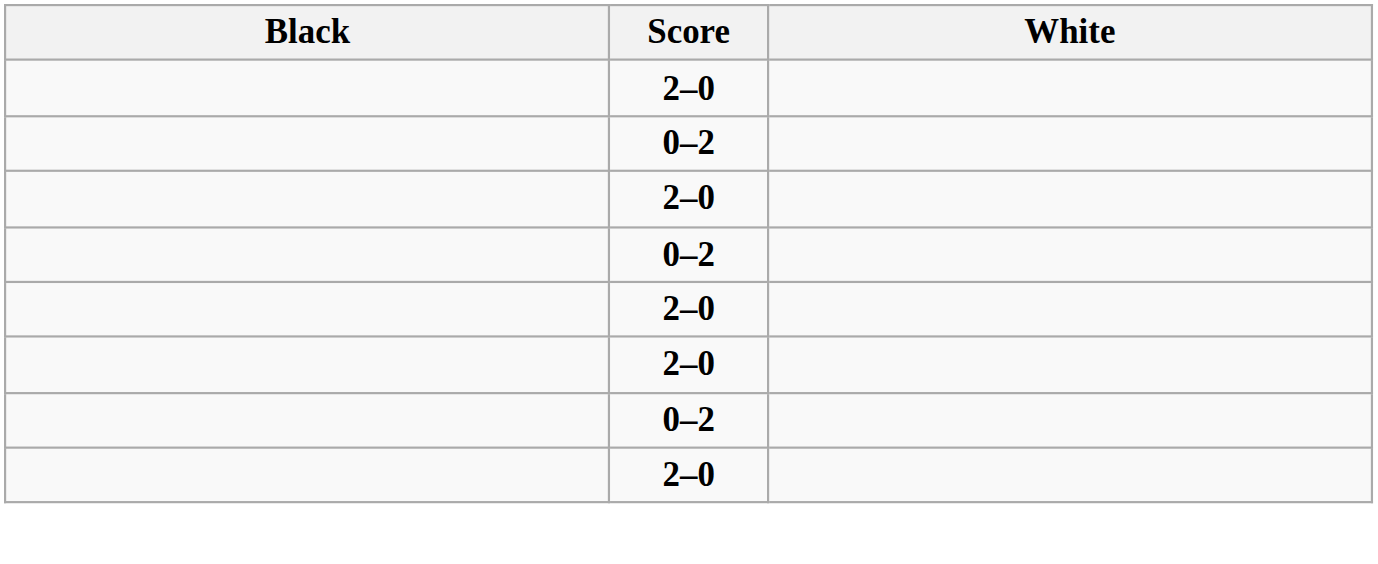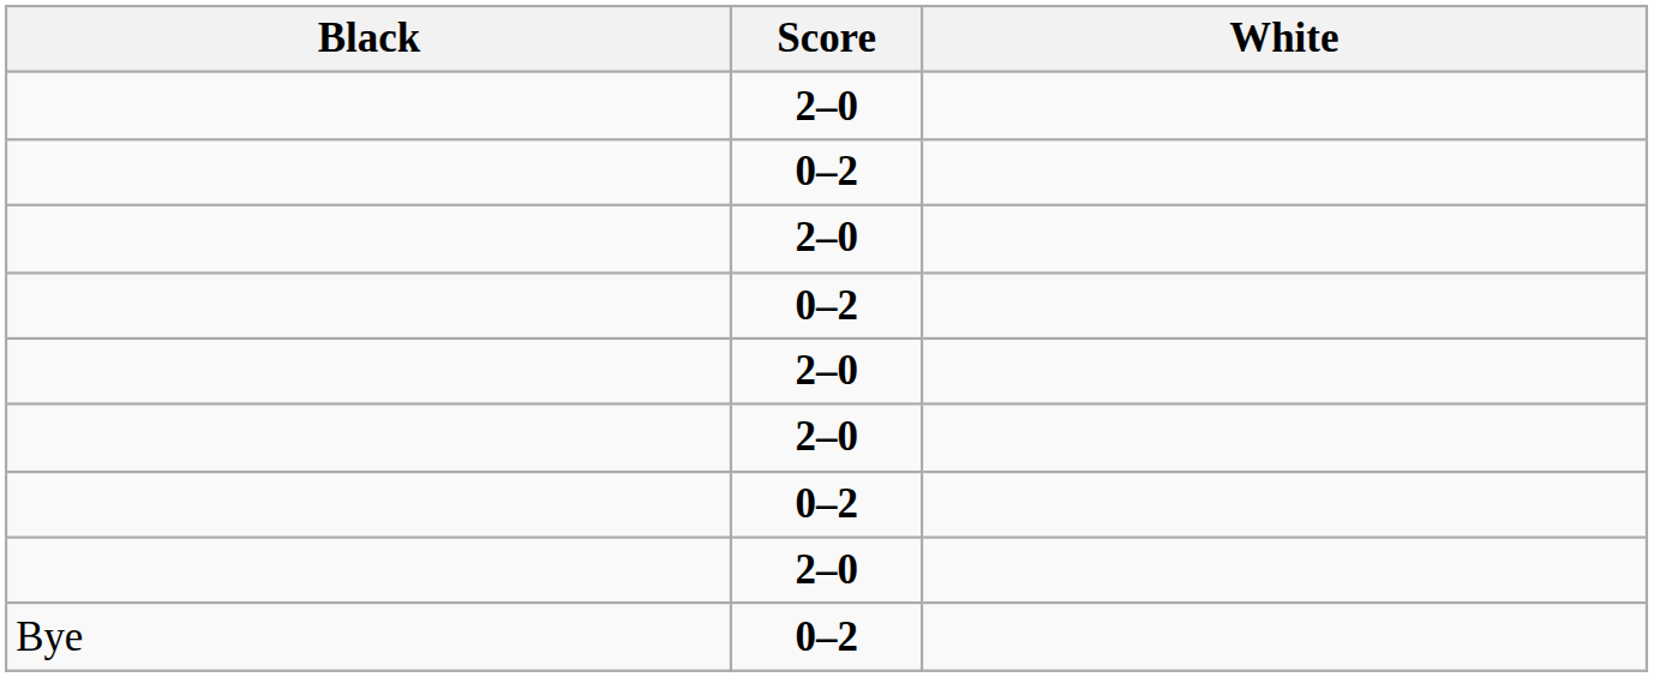+ row: Bye | 0–2
